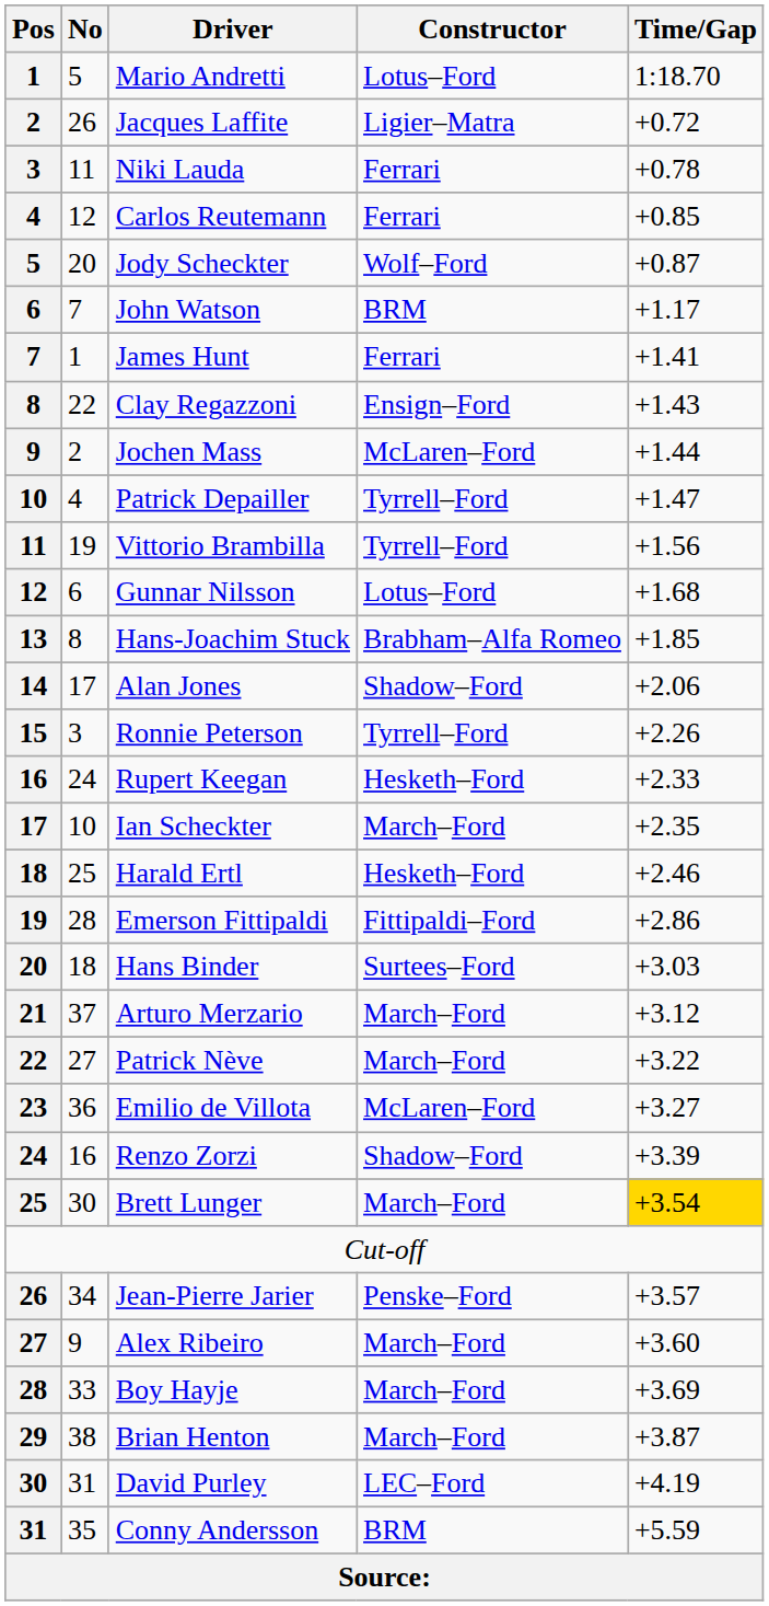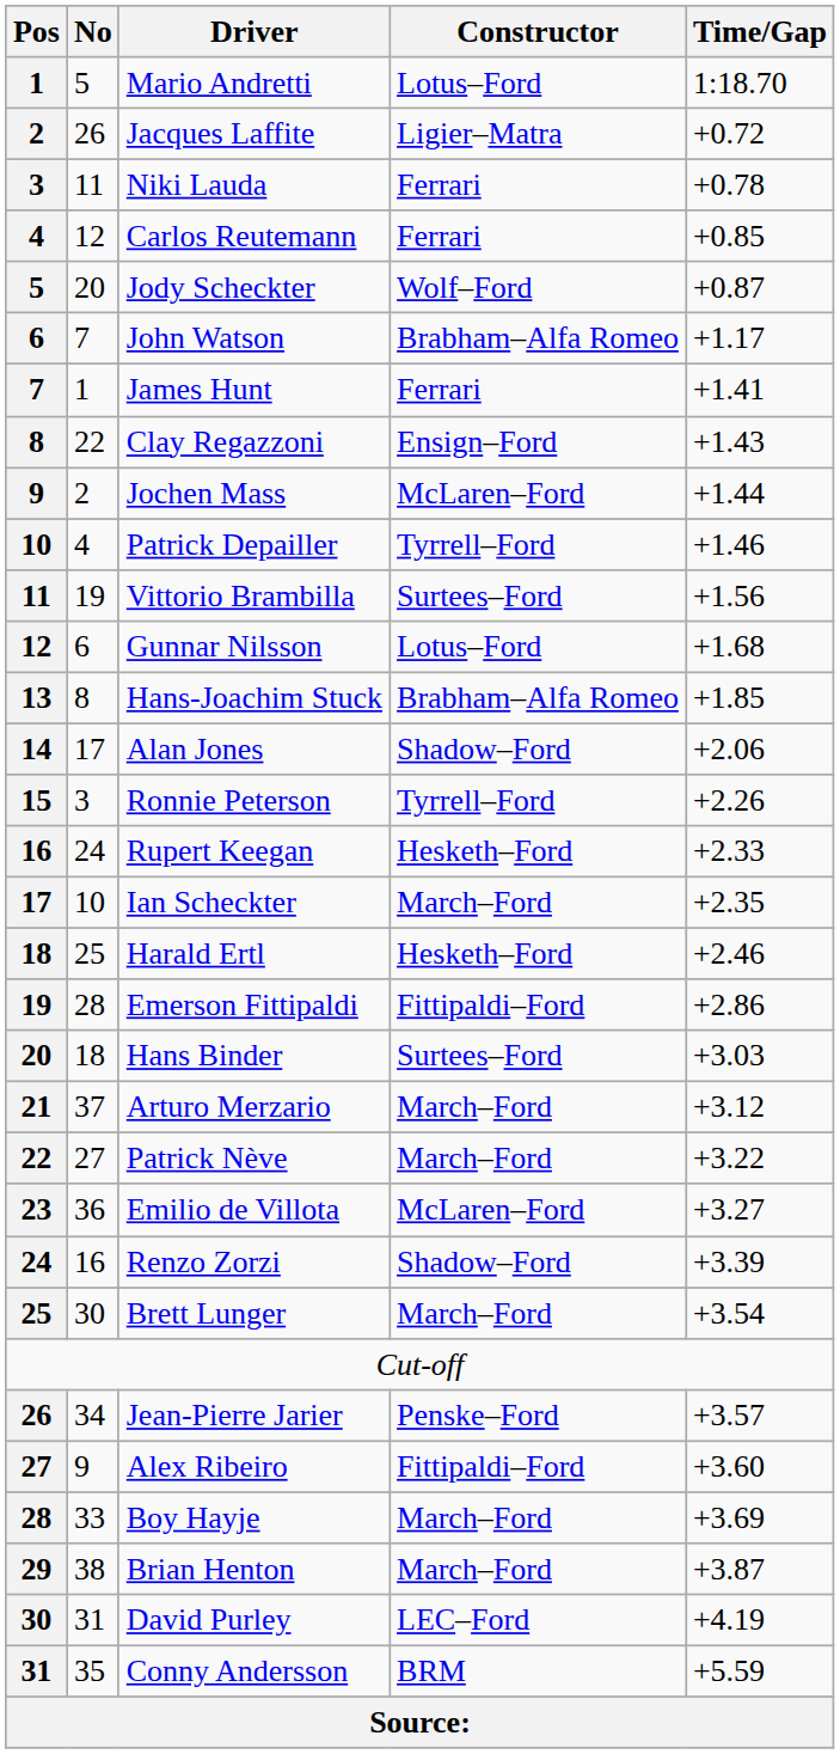John Watson | Constructor: BRM -> Brabham–Alfa Romeo
Patrick Depailler | Time/Gap: +1.47 -> +1.46
Vittorio Brambilla | Constructor: Tyrrell–Ford -> Surtees–Ford
Brett Lunger | Time/Gap: gold background -> no background
Alex Ribeiro | Constructor: March–Ford -> Fittipaldi–Ford
